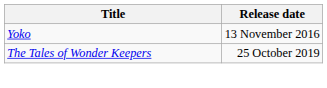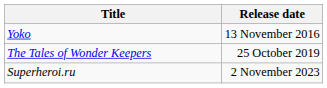+ row: Superheroi.ru | 2 November 2023
